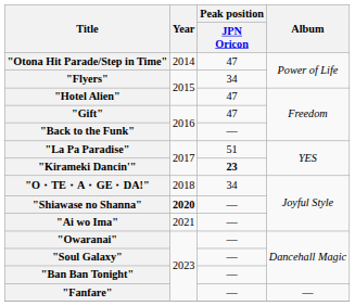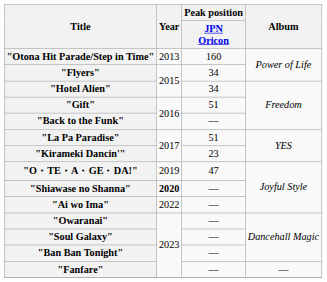"Otona Hit Parade/Step in Time" | Year: 2014 -> 2013
"Otona Hit Parade/Step in Time" | Peak position / JPN Oricon: 47 -> 160
"Hotel Alien" | Peak position / JPN Oricon: 47 -> 34
"Gift" | Peak position / JPN Oricon: 47 -> 51
"Kirameki Dancin'" | Peak position / JPN Oricon: bold -> normal
"O・TE・A・GE・DA!" | Year: 2018 -> 2019
"O・TE・A・GE・DA!" | Peak position / JPN Oricon: 34 -> 47
"Ai wo Ima" | Year: 2021 -> 2022
